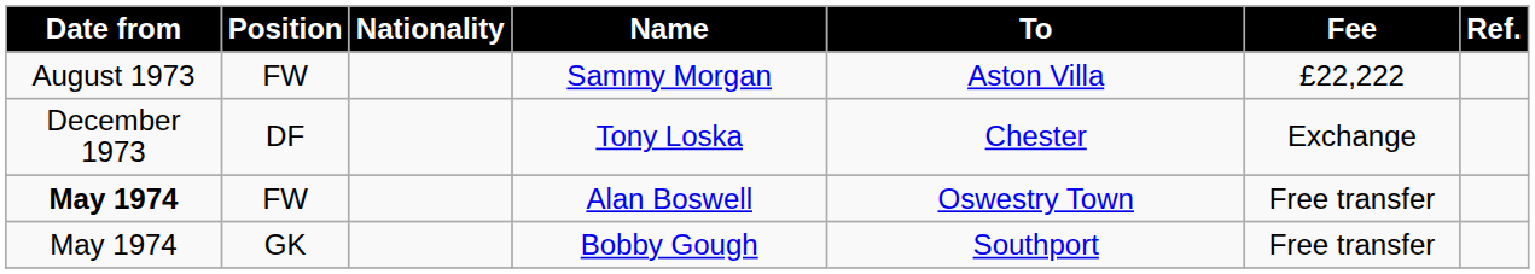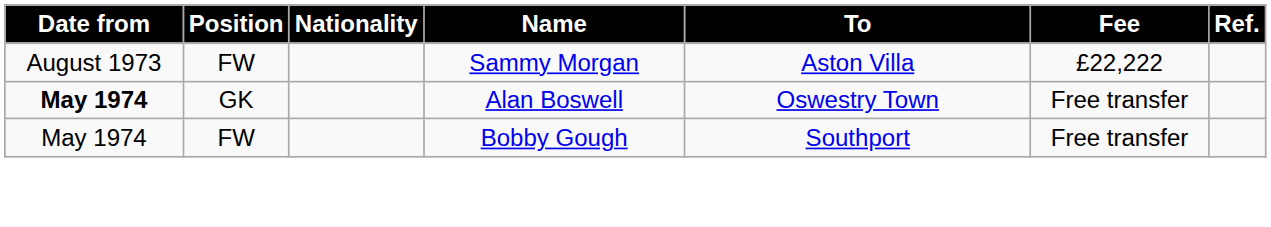- row: December 1973 | DF | Tony Loska | Chester | Exchange
Alan Boswell | Position: FW -> GK
Bobby Gough | Position: GK -> FW
